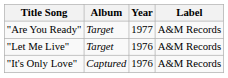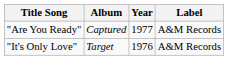"Are You Ready" | Album: Target -> Captured
- row: "Let Me Live" | Target | 1976 | A&M Records
"It's Only Love" | Album: Captured -> Target
